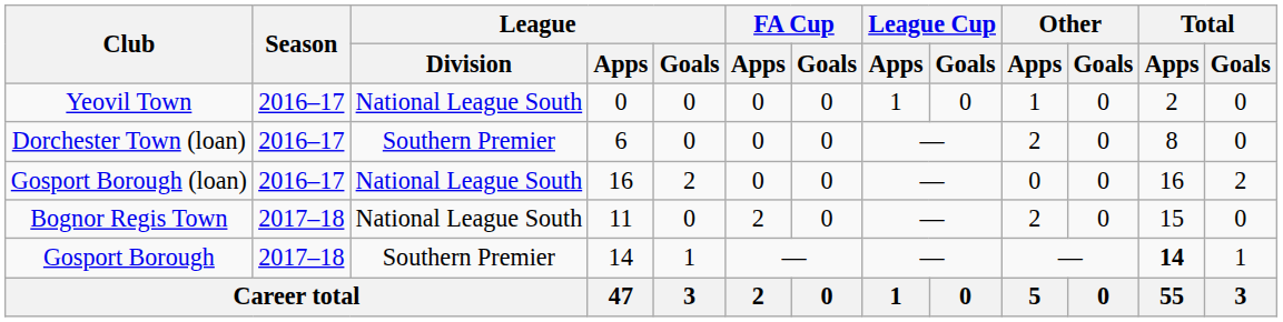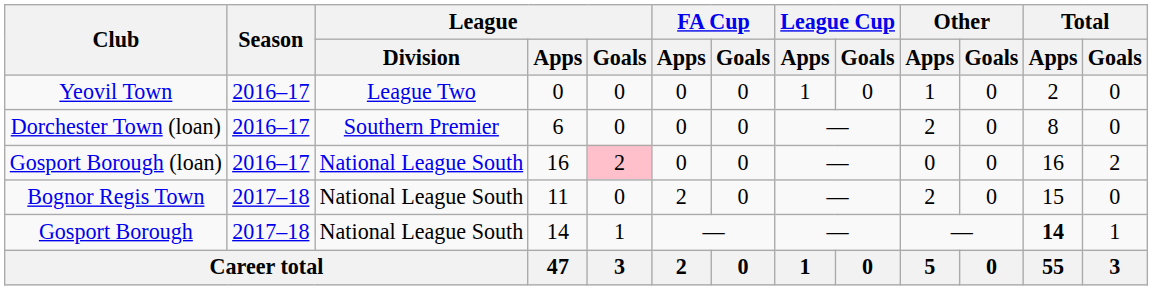Yeovil Town | League / Division: National League South -> League Two
Gosport Borough (loan) | League / Goals: no background -> pink background
Gosport Borough | League / Division: Southern Premier -> National League South
